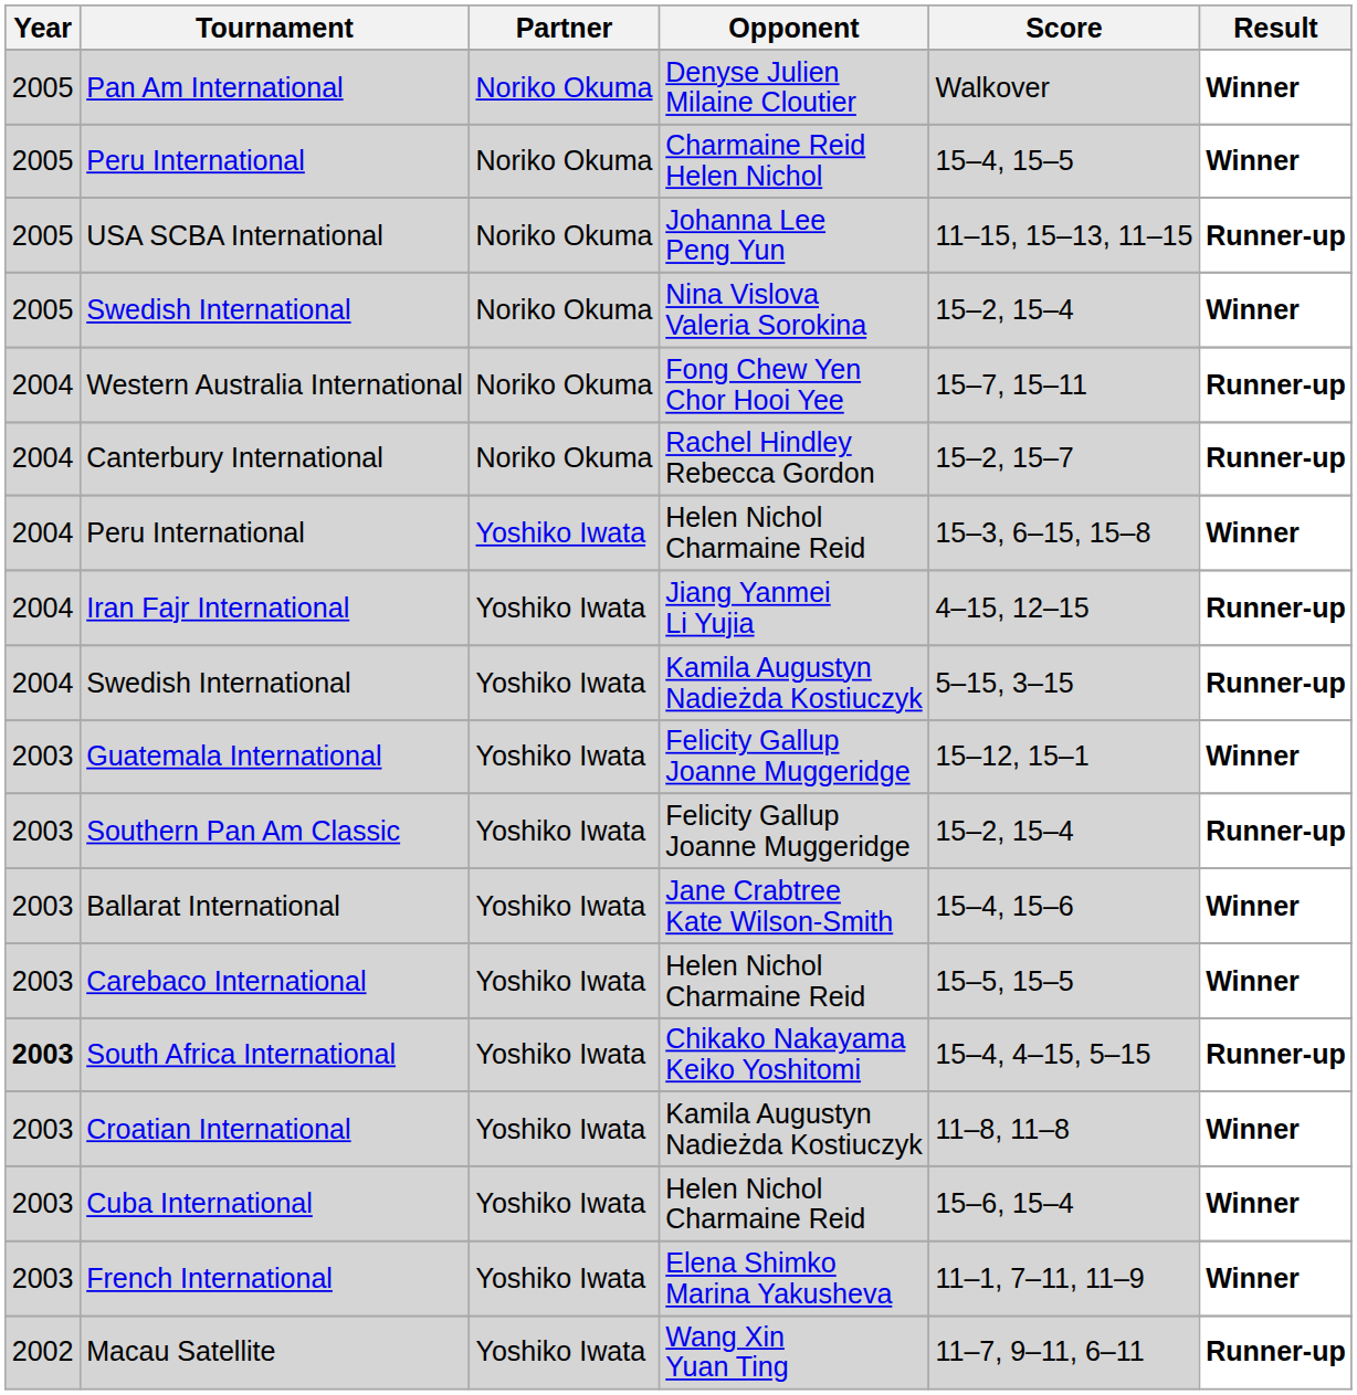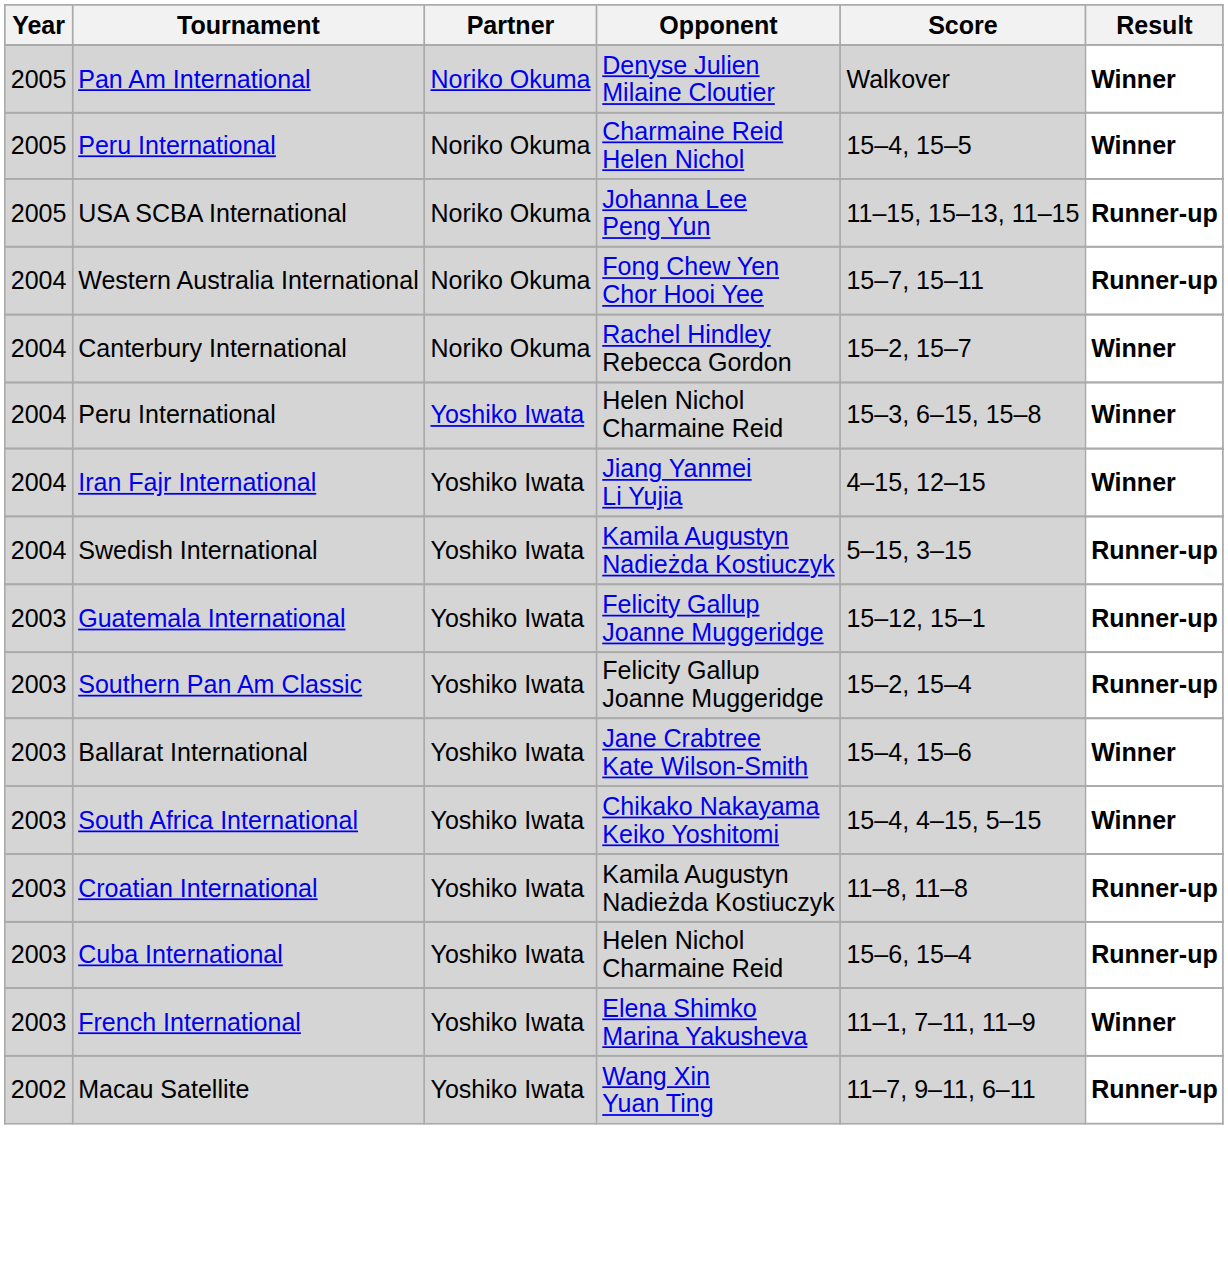- row: 2005 | Swedish International | Noriko Okuma | Nina Vislova Valeria Sorokina | 15–2, 15–4 | Winner
Canterbury International | Result: Runner-up -> Winner
Iran Fajr International | Result: Runner-up -> Winner
Guatemala International | Result: Winner -> Runner-up
- row: 2003 | Carebaco International | Yoshiko Iwata | Helen Nichol Charmaine Reid | 15–5, 15–5 | Winner
South Africa International | Year: bold -> normal
South Africa International | Result: Runner-up -> Winner
Croatian International | Result: Winner -> Runner-up
Cuba International | Result: Winner -> Runner-up
